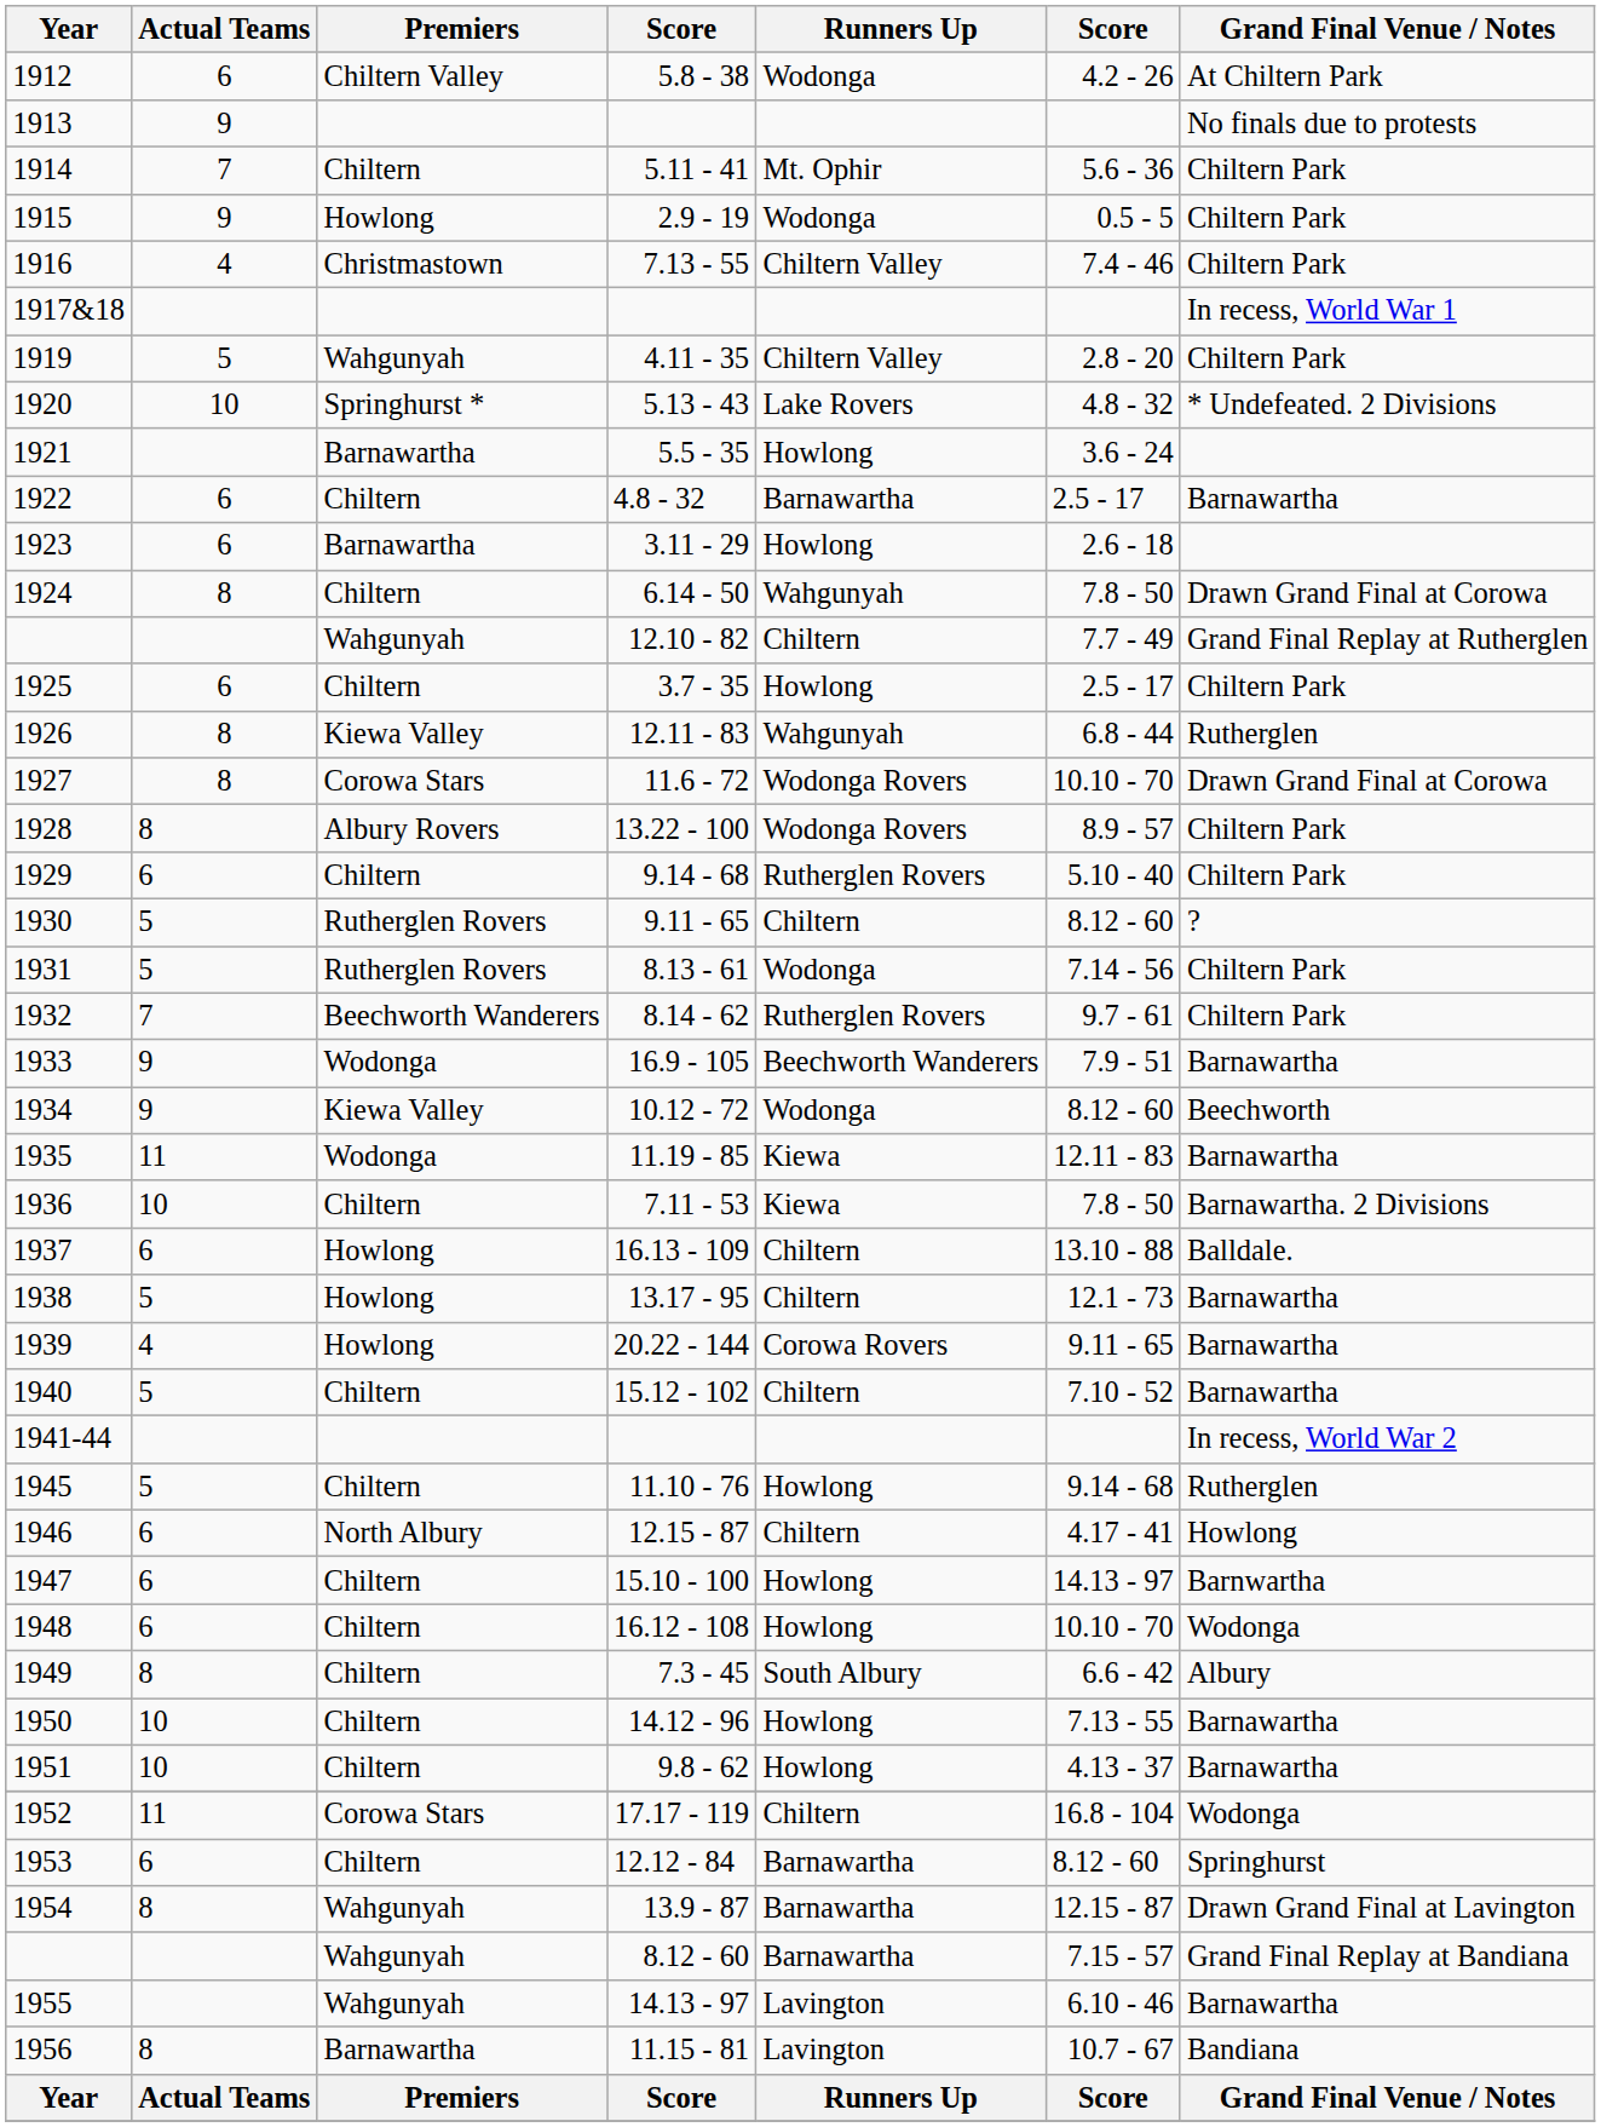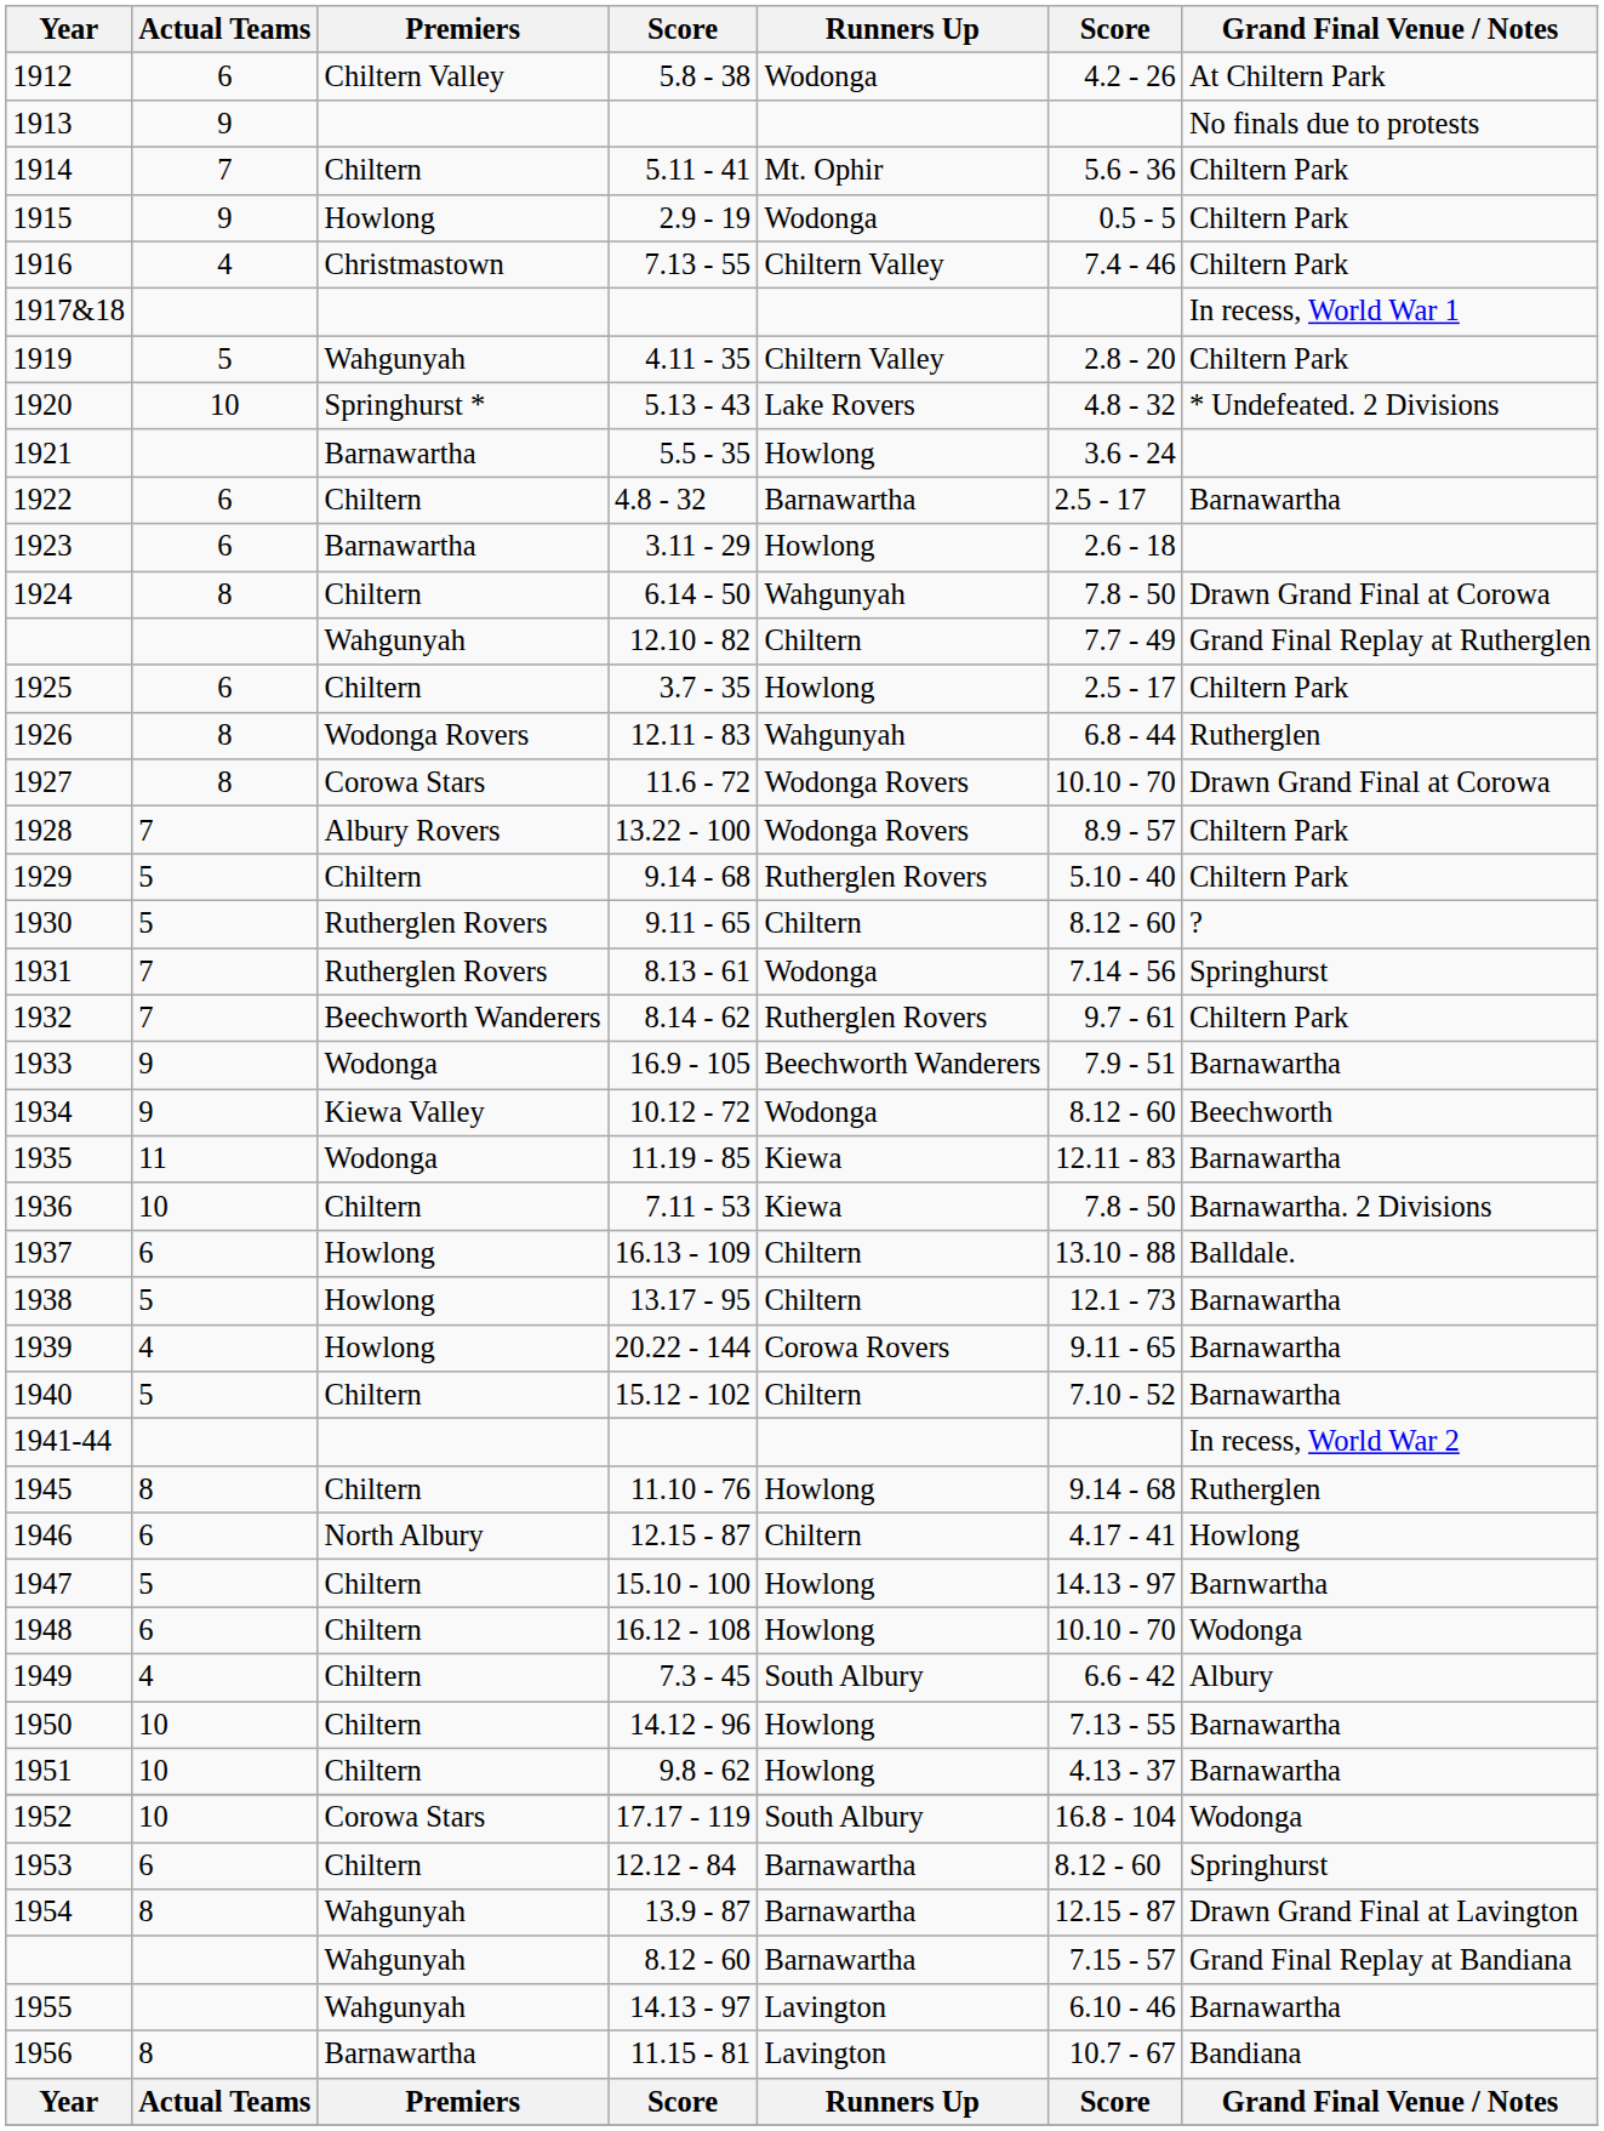1926 | Premiers: Kiewa Valley -> Wodonga Rovers
1928 | Actual Teams: 8 -> 7
1929 | Actual Teams: 6 -> 5
1931 | Actual Teams: 5 -> 7
1931 | Grand Final Venue / Notes: Chiltern Park -> Springhurst
1945 | Actual Teams: 5 -> 8
1947 | Actual Teams: 6 -> 5
1949 | Actual Teams: 8 -> 4
1952 | Actual Teams: 11 -> 10
1952 | Runners Up: Chiltern -> South Albury
